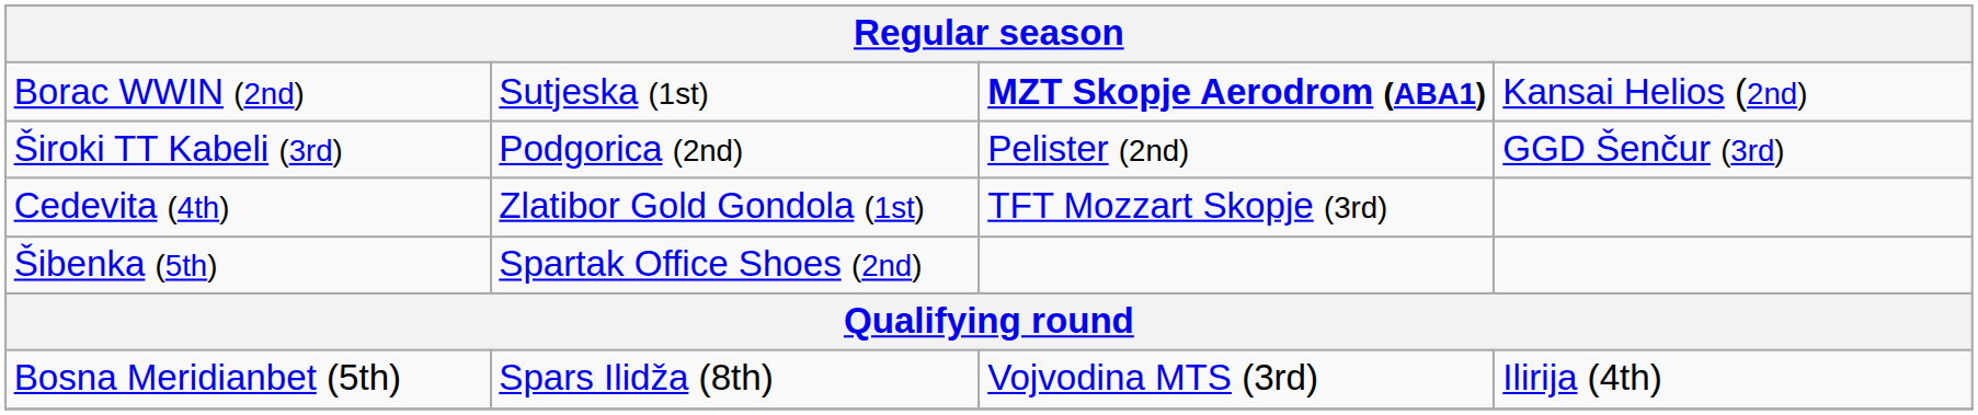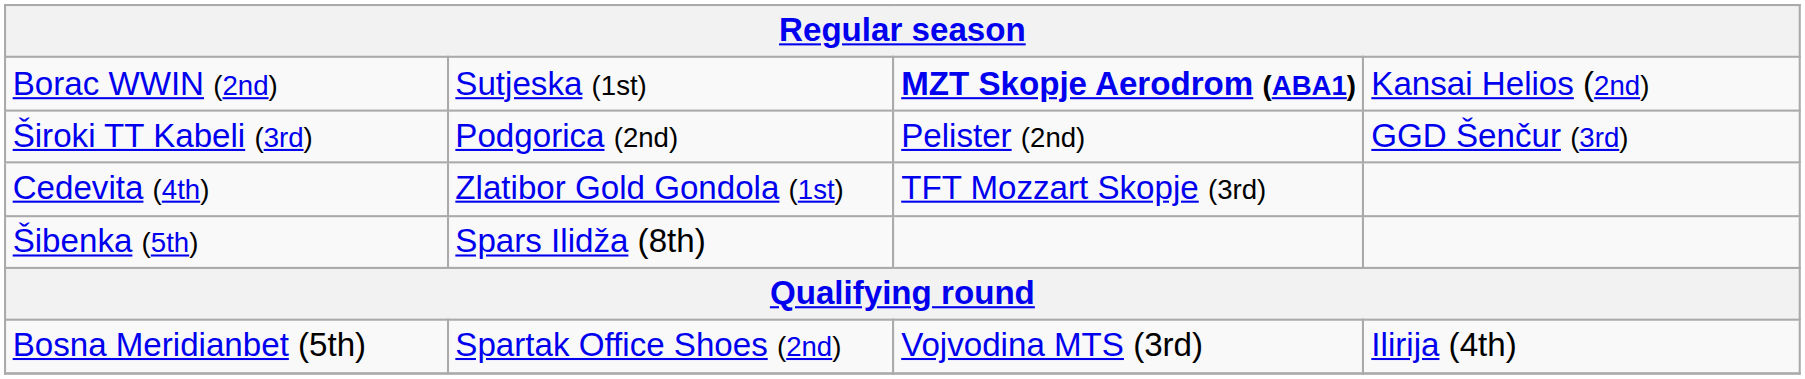Šibenka (5th) | column 2: Spartak Office Shoes (2nd) -> Spars Ilidža (8th)
Bosna Meridianbet (5th) | column 2: Spars Ilidža (8th) -> Spartak Office Shoes (2nd)
